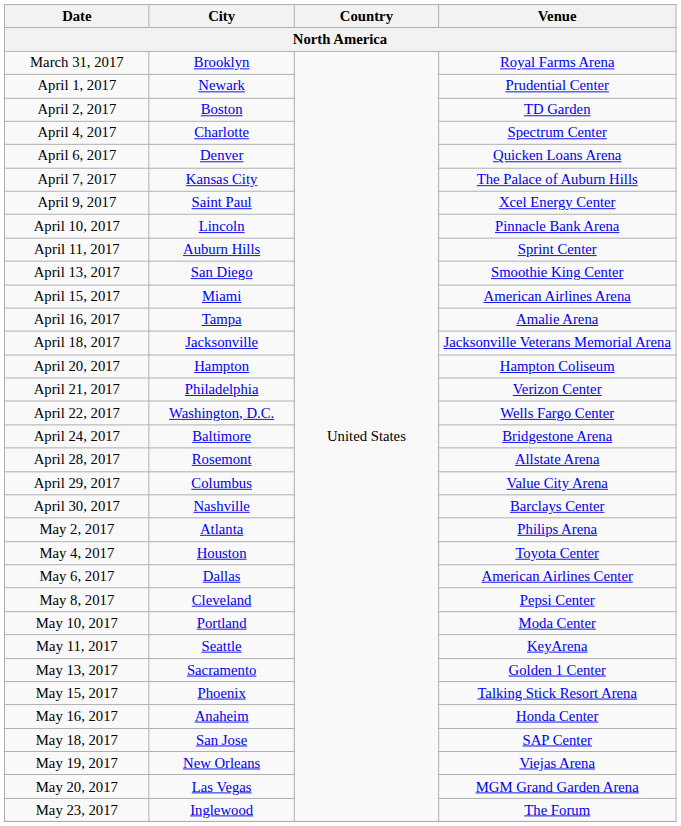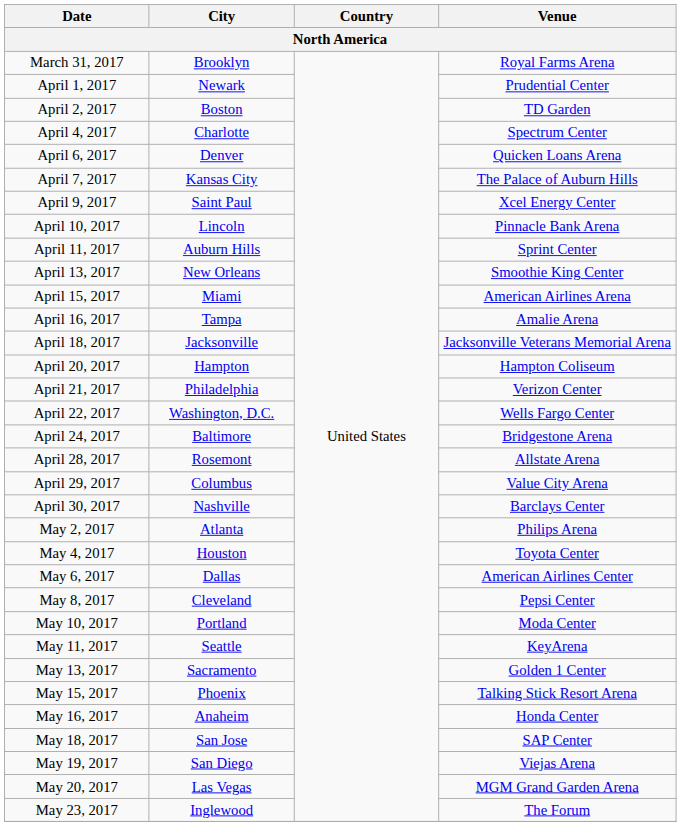April 13, 2017 | City: San Diego -> New Orleans
May 19, 2017 | City: New Orleans -> San Diego
